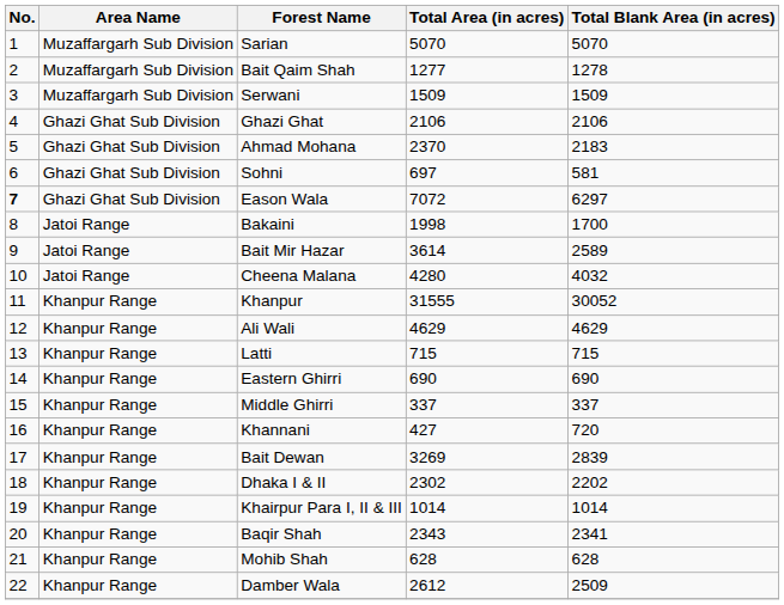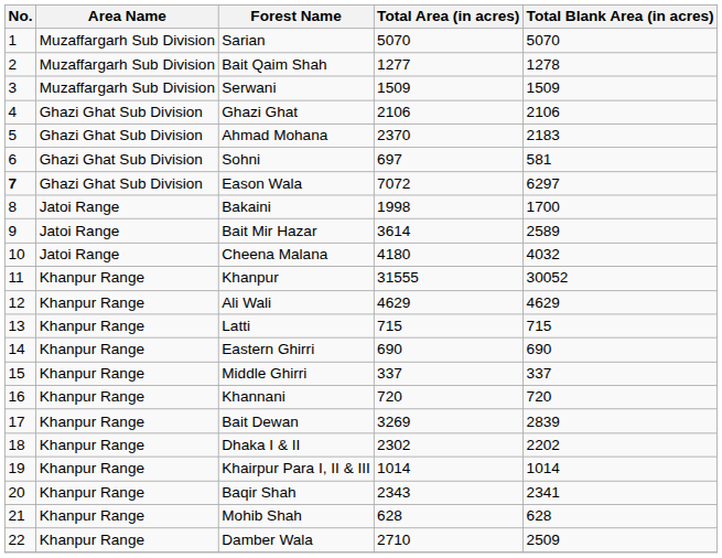Cheena Malana | Total Area (in acres): 4280 -> 4180
Khannani | Total Area (in acres): 427 -> 720
Damber Wala | Total Area (in acres): 2612 -> 2710
